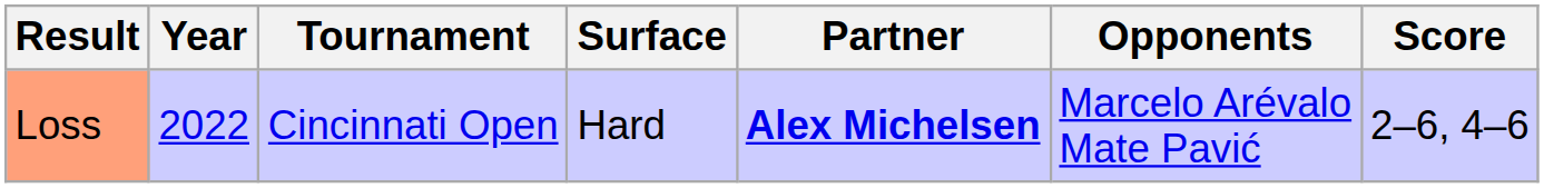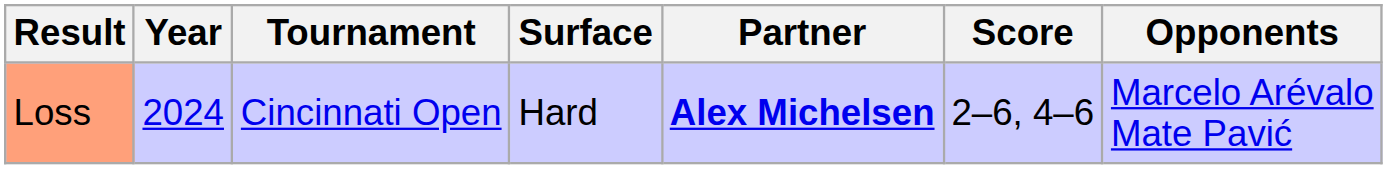columns swapped: Opponents <-> Score
Loss | Year: 2022 -> 2024
